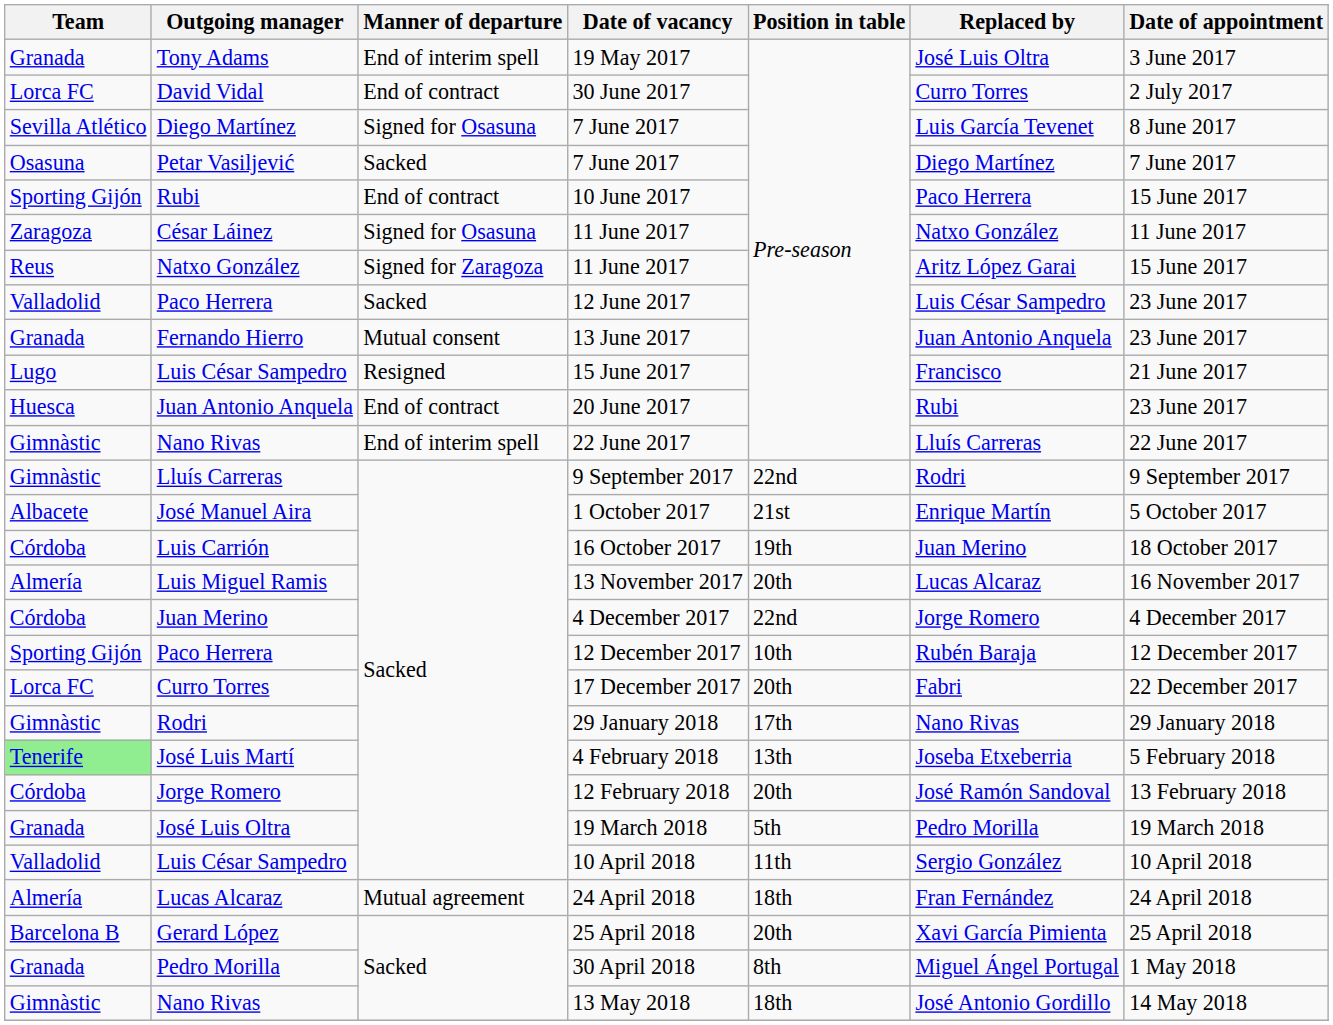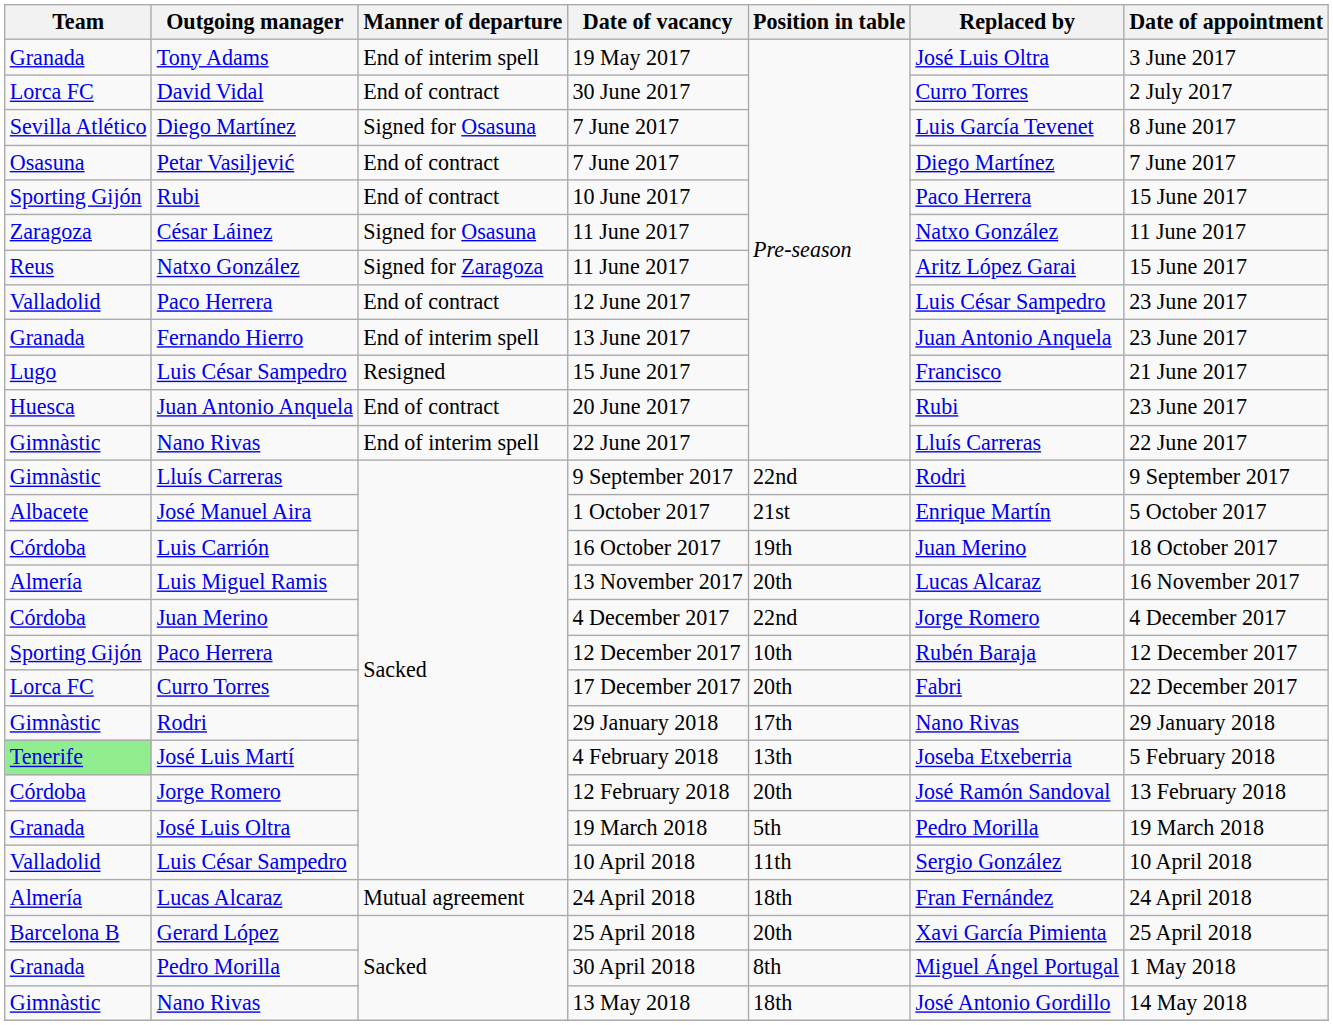Petar Vasiljević / 7 June 2017 | Manner of departure: Sacked -> End of contract
12 June 2017 | Manner of departure: Sacked -> End of contract
13 June 2017 | Manner of departure: Mutual consent -> End of interim spell
